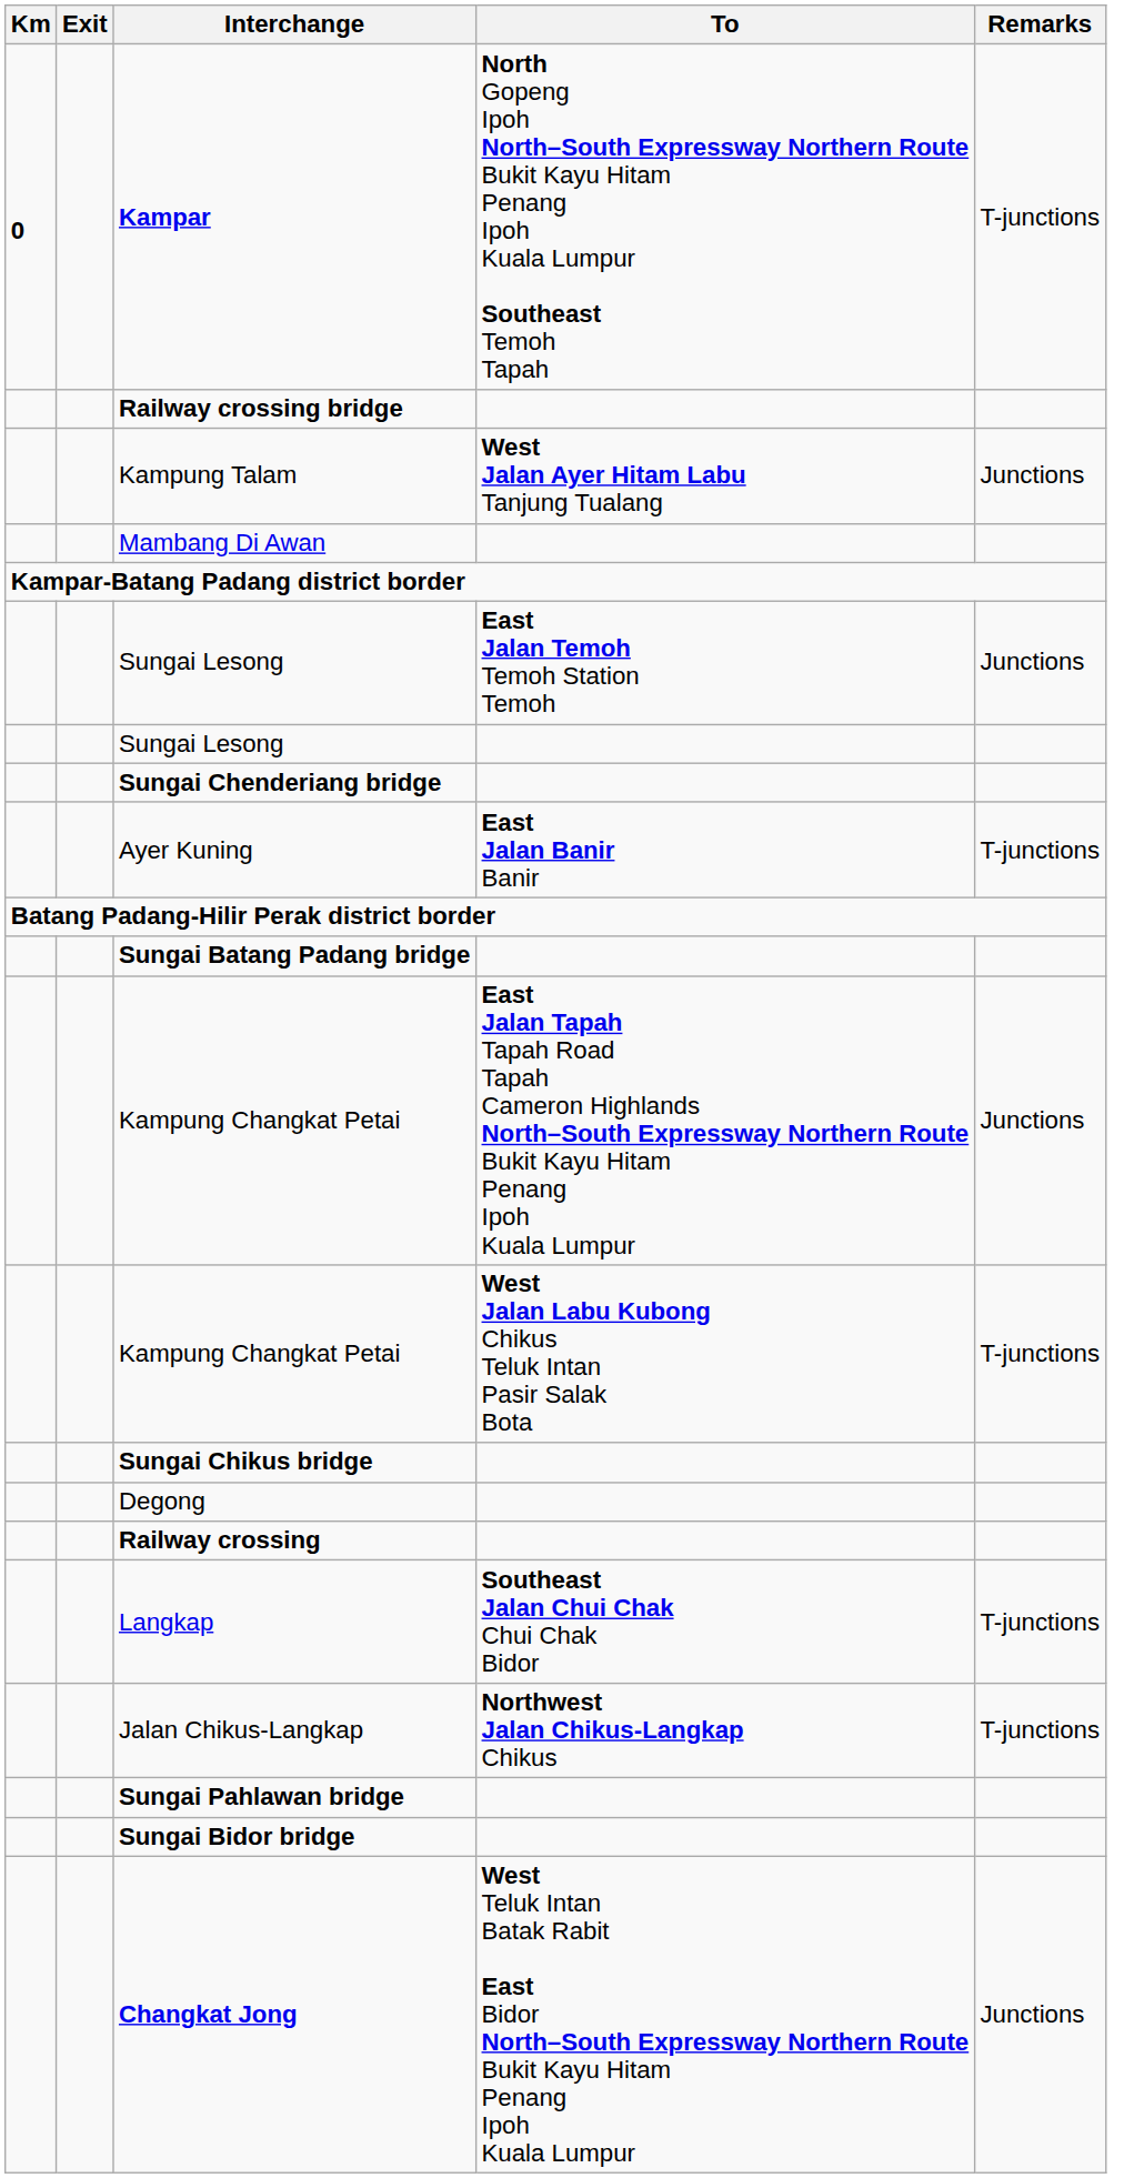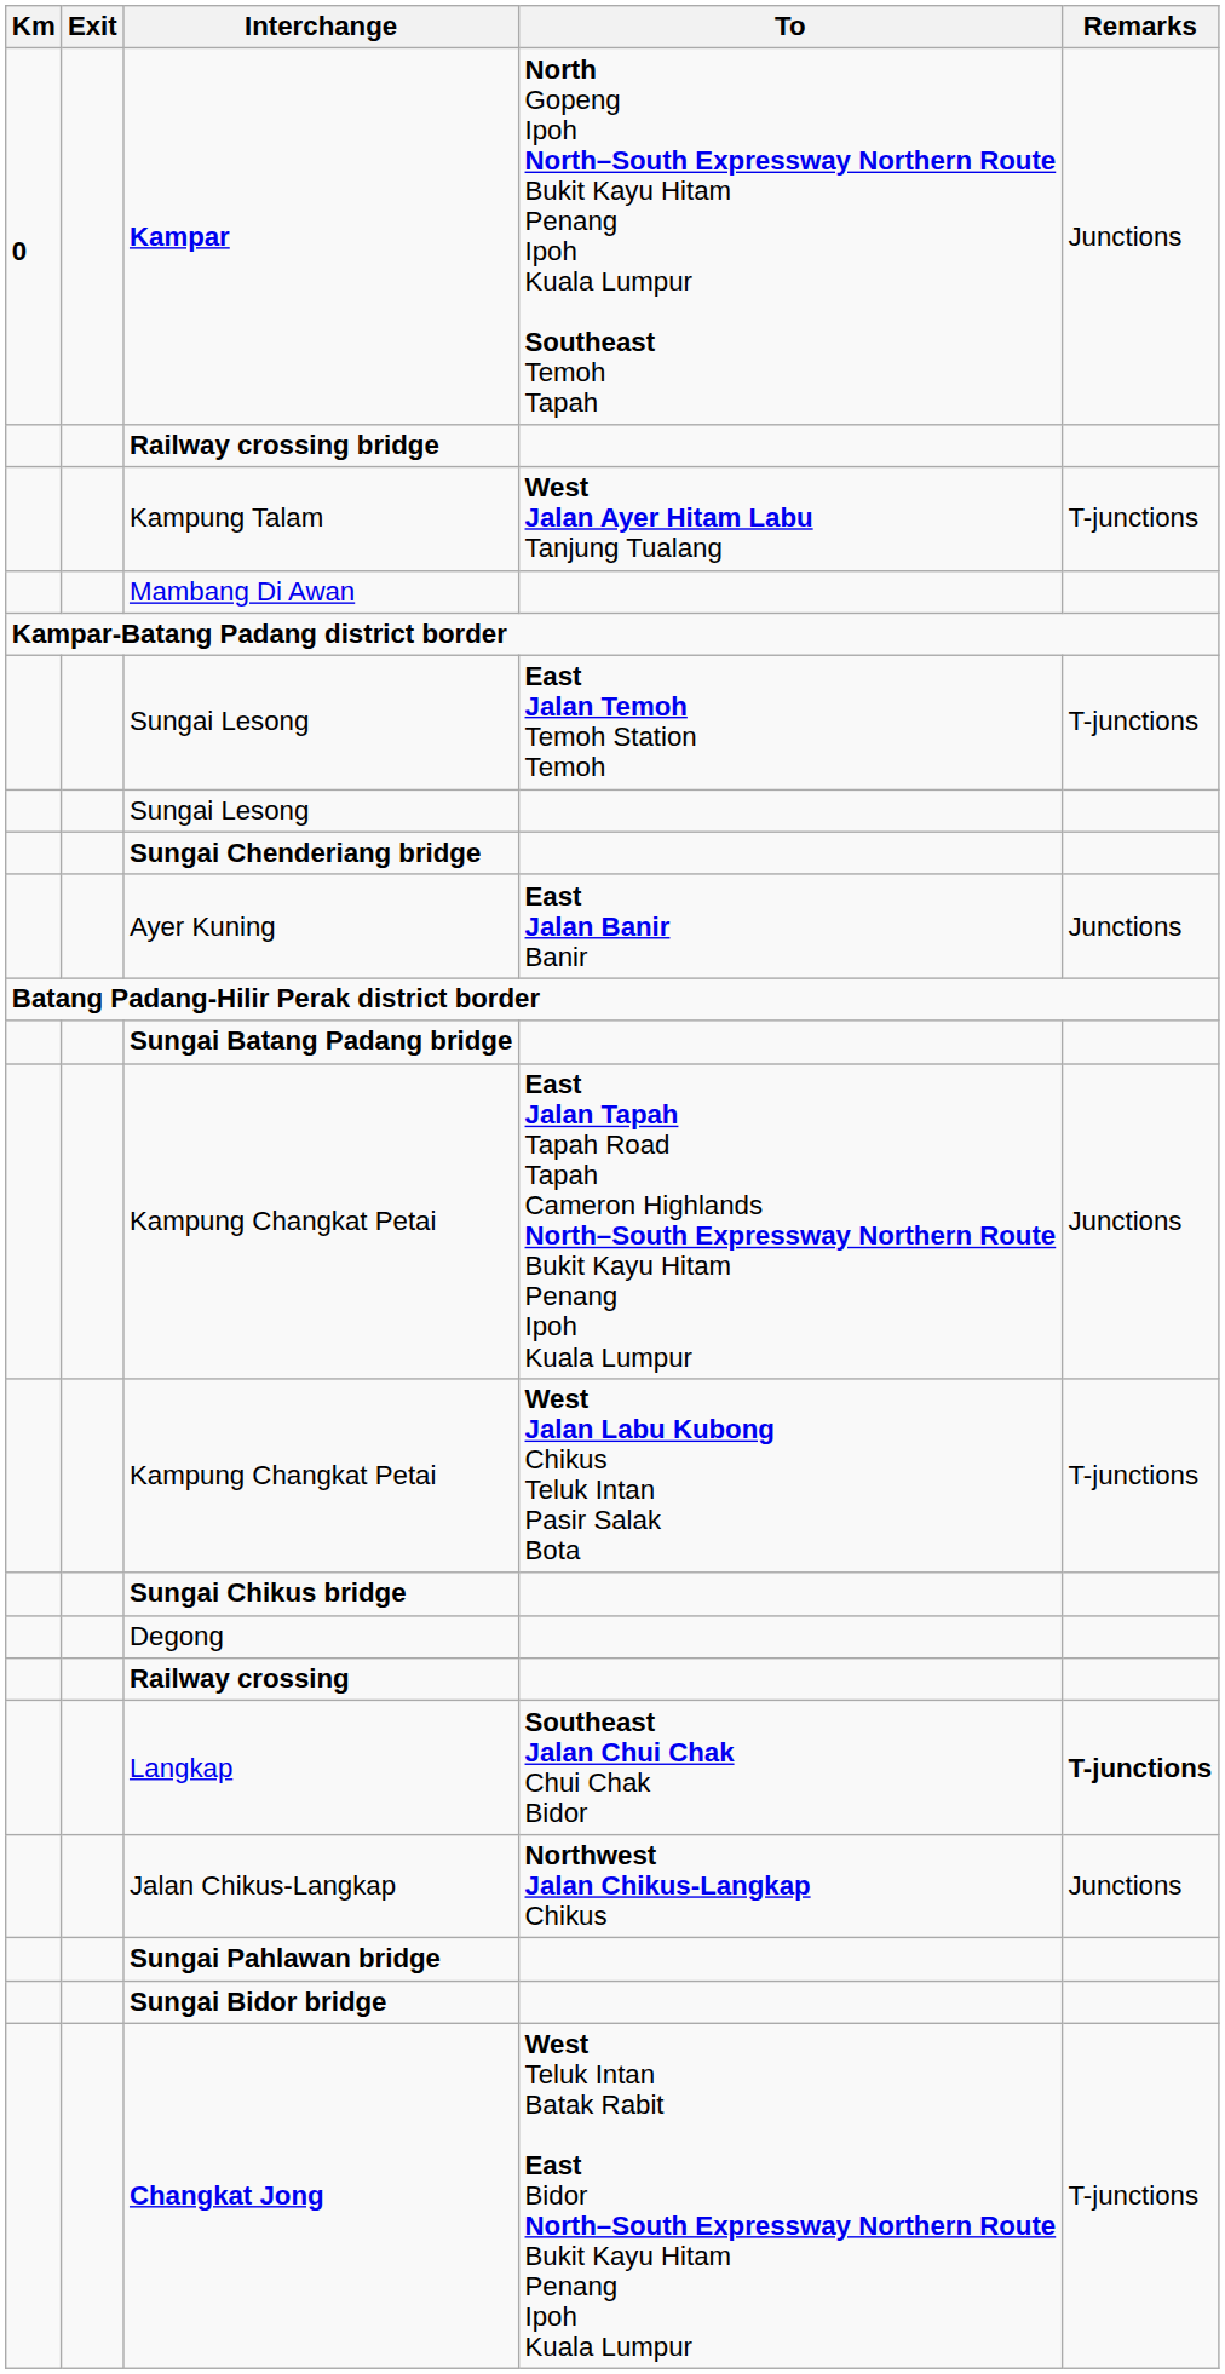Kampar | Remarks: T-junctions -> Junctions
Kampung Talam | Remarks: Junctions -> T-junctions
Sungai Lesong / East Jalan Temoh Temoh Station Temoh | Remarks: Junctions -> T-junctions
Ayer Kuning | Remarks: T-junctions -> Junctions
Langkap | Remarks: normal -> bold
Jalan Chikus-Langkap | Remarks: T-junctions -> Junctions
Changkat Jong | Remarks: Junctions -> T-junctions
